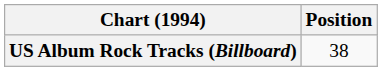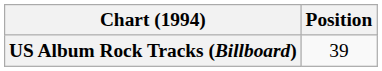US Album Rock Tracks (Billboard) | Position: 38 -> 39
